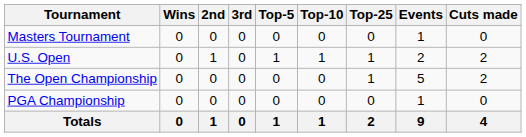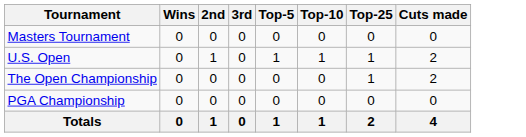- column: Events | 1 | 2 | 5 | 1 | 9
